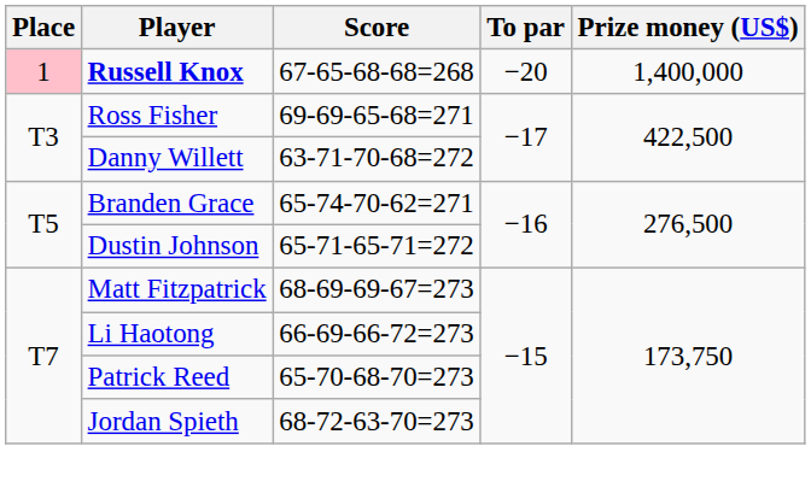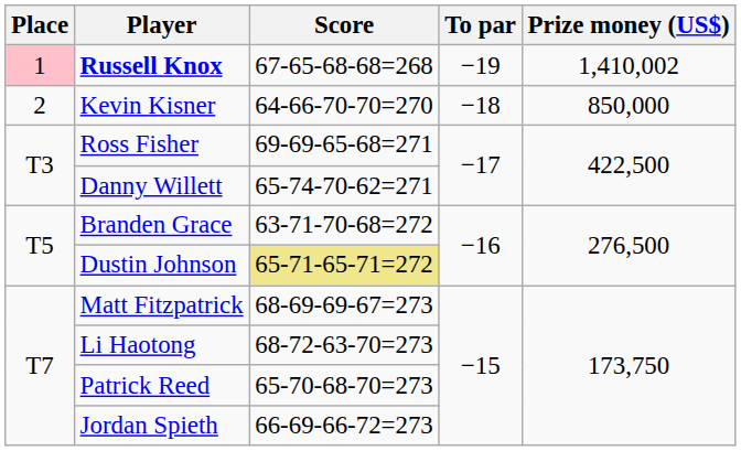Russell Knox | To par: −20 -> −19
Russell Knox | Prize money (US$): 1,400,000 -> 1,410,002
+ row: 2 | Kevin Kisner | 64-66-70-70=270 | −18 | 850,000
Danny Willett | Score: 63-71-70-68=272 -> 65-74-70-62=271
Branden Grace | Score: 65-74-70-62=271 -> 63-71-70-68=272
Dustin Johnson | Score: no background -> khaki background
Li Haotong | Score: 66-69-66-72=273 -> 68-72-63-70=273
Jordan Spieth | Score: 68-72-63-70=273 -> 66-69-66-72=273
